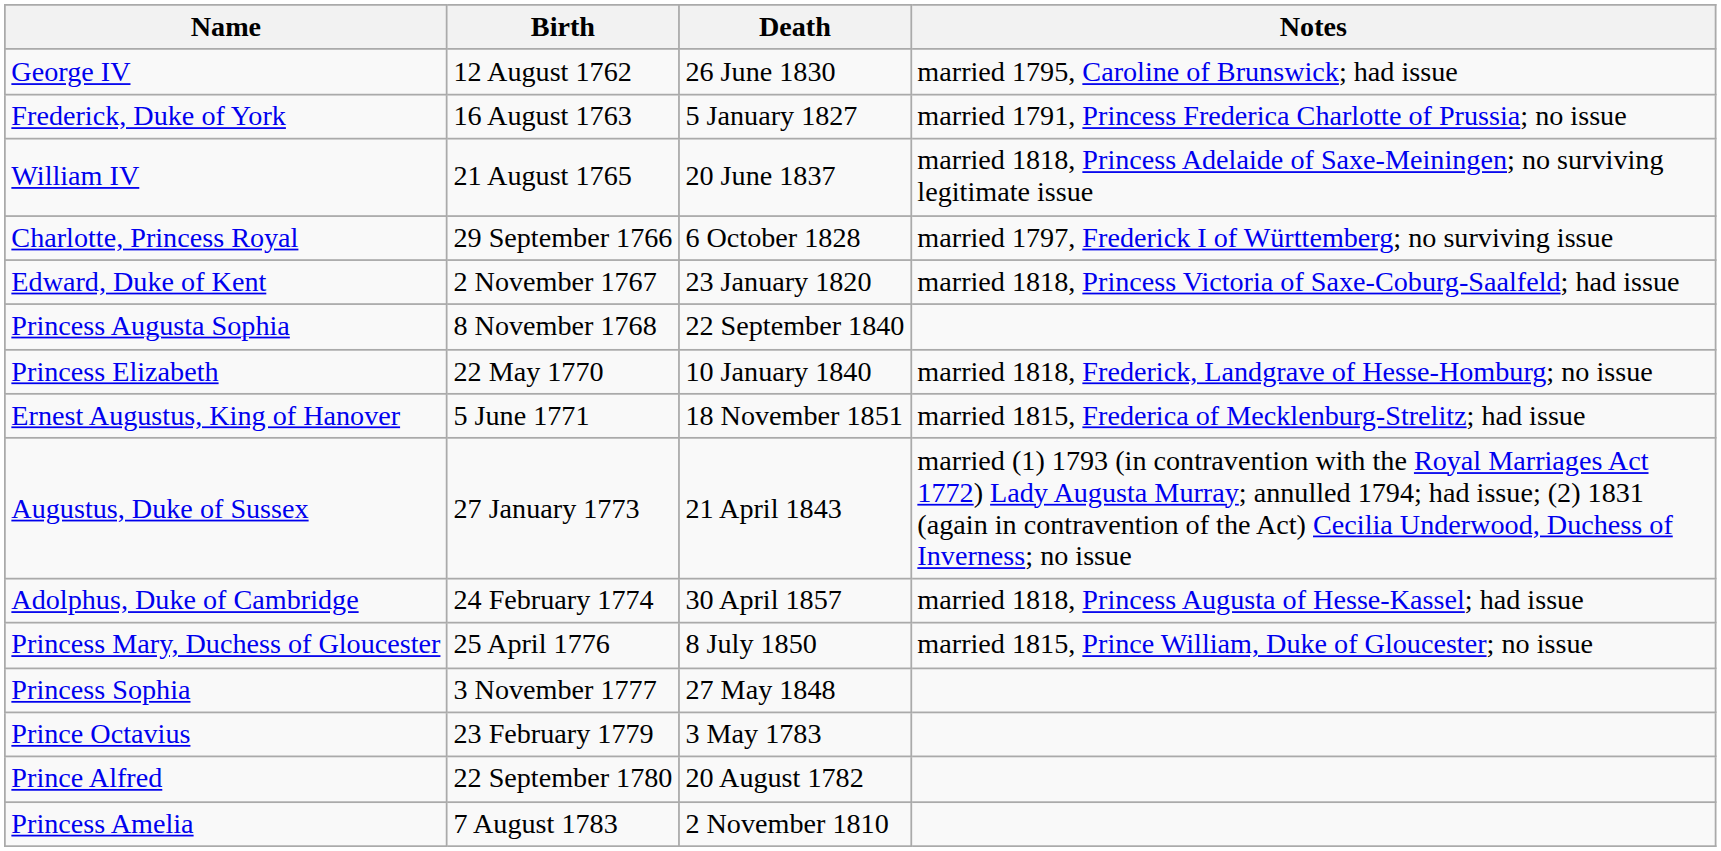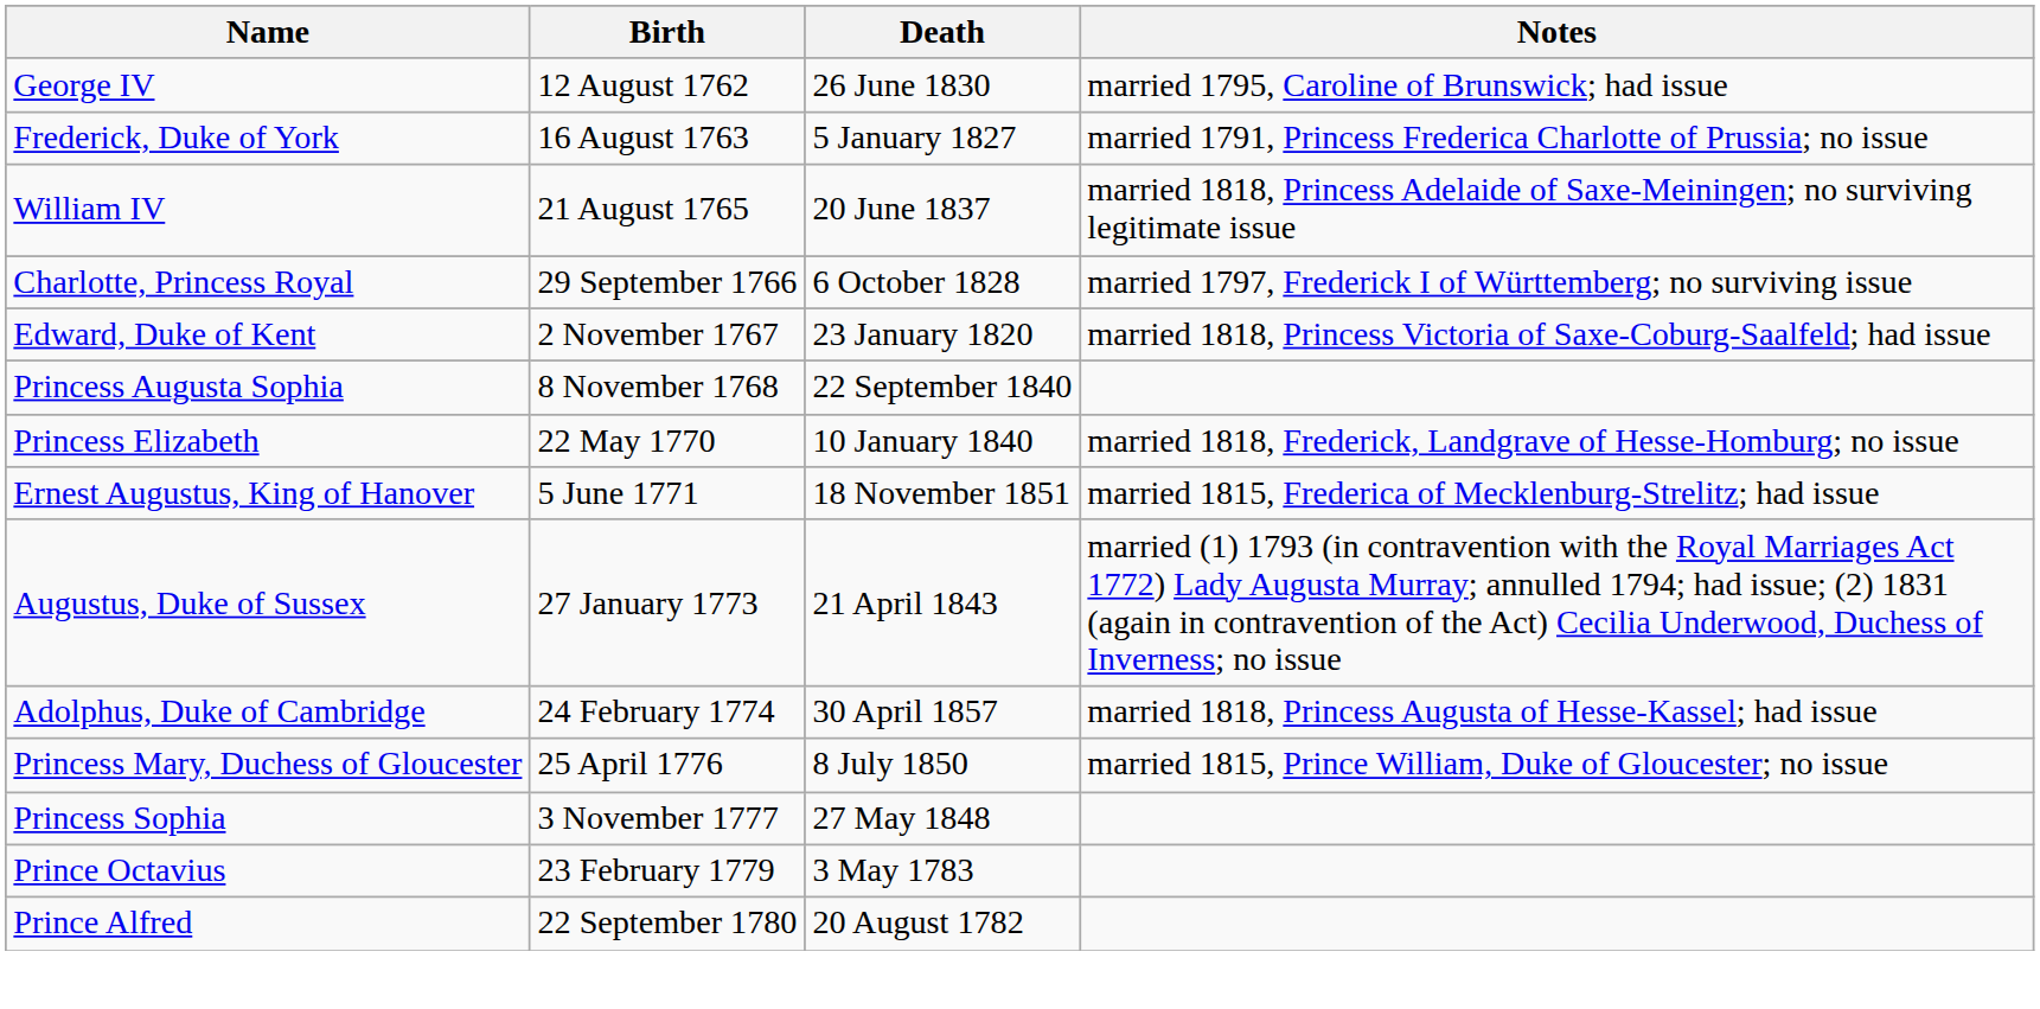- row: Princess Amelia | 7 August 1783 | 2 November 1810
